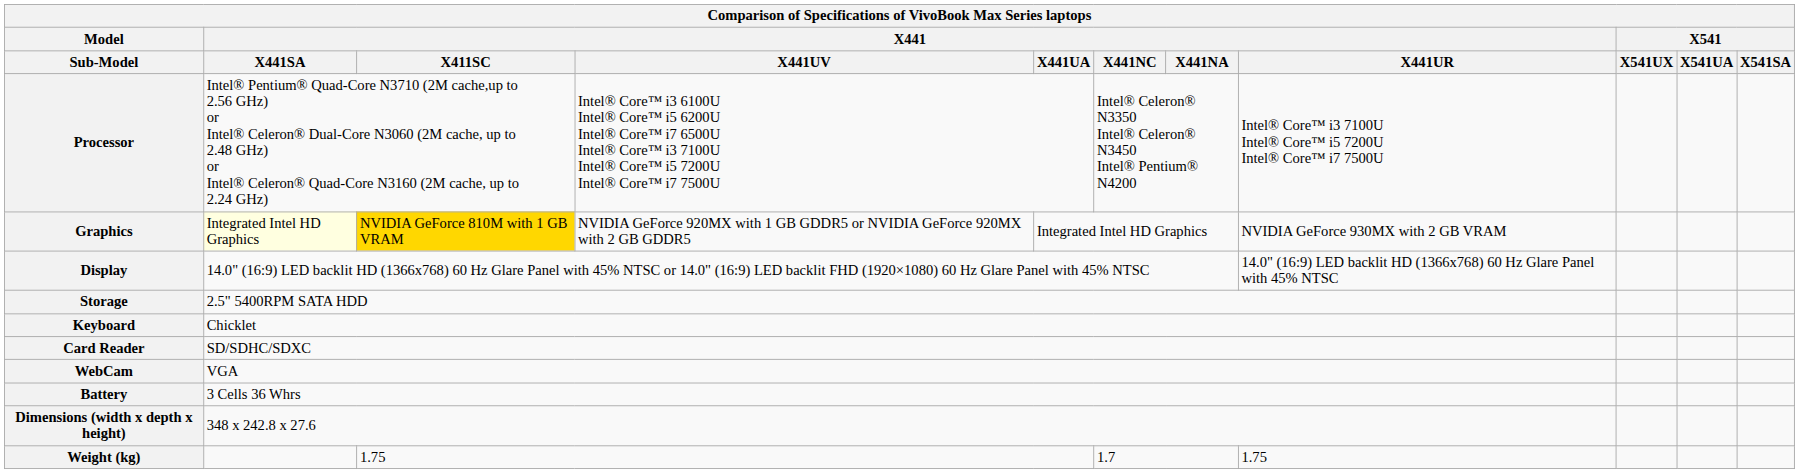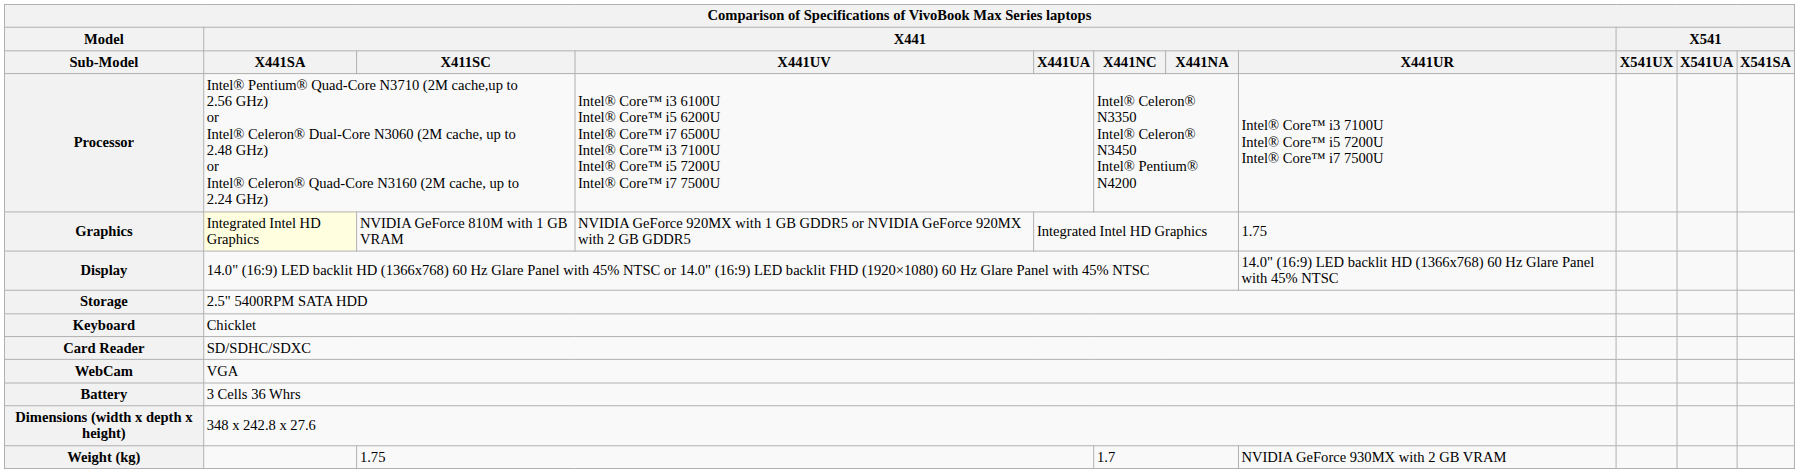Graphics | X441 / X411SC: gold background -> no background
Graphics | X441 / X441UR: NVIDIA GeForce 930MX with 2 GB VRAM -> 1.75
Weight (kg) | X441 / X441UR: 1.75 -> NVIDIA GeForce 930MX with 2 GB VRAM
